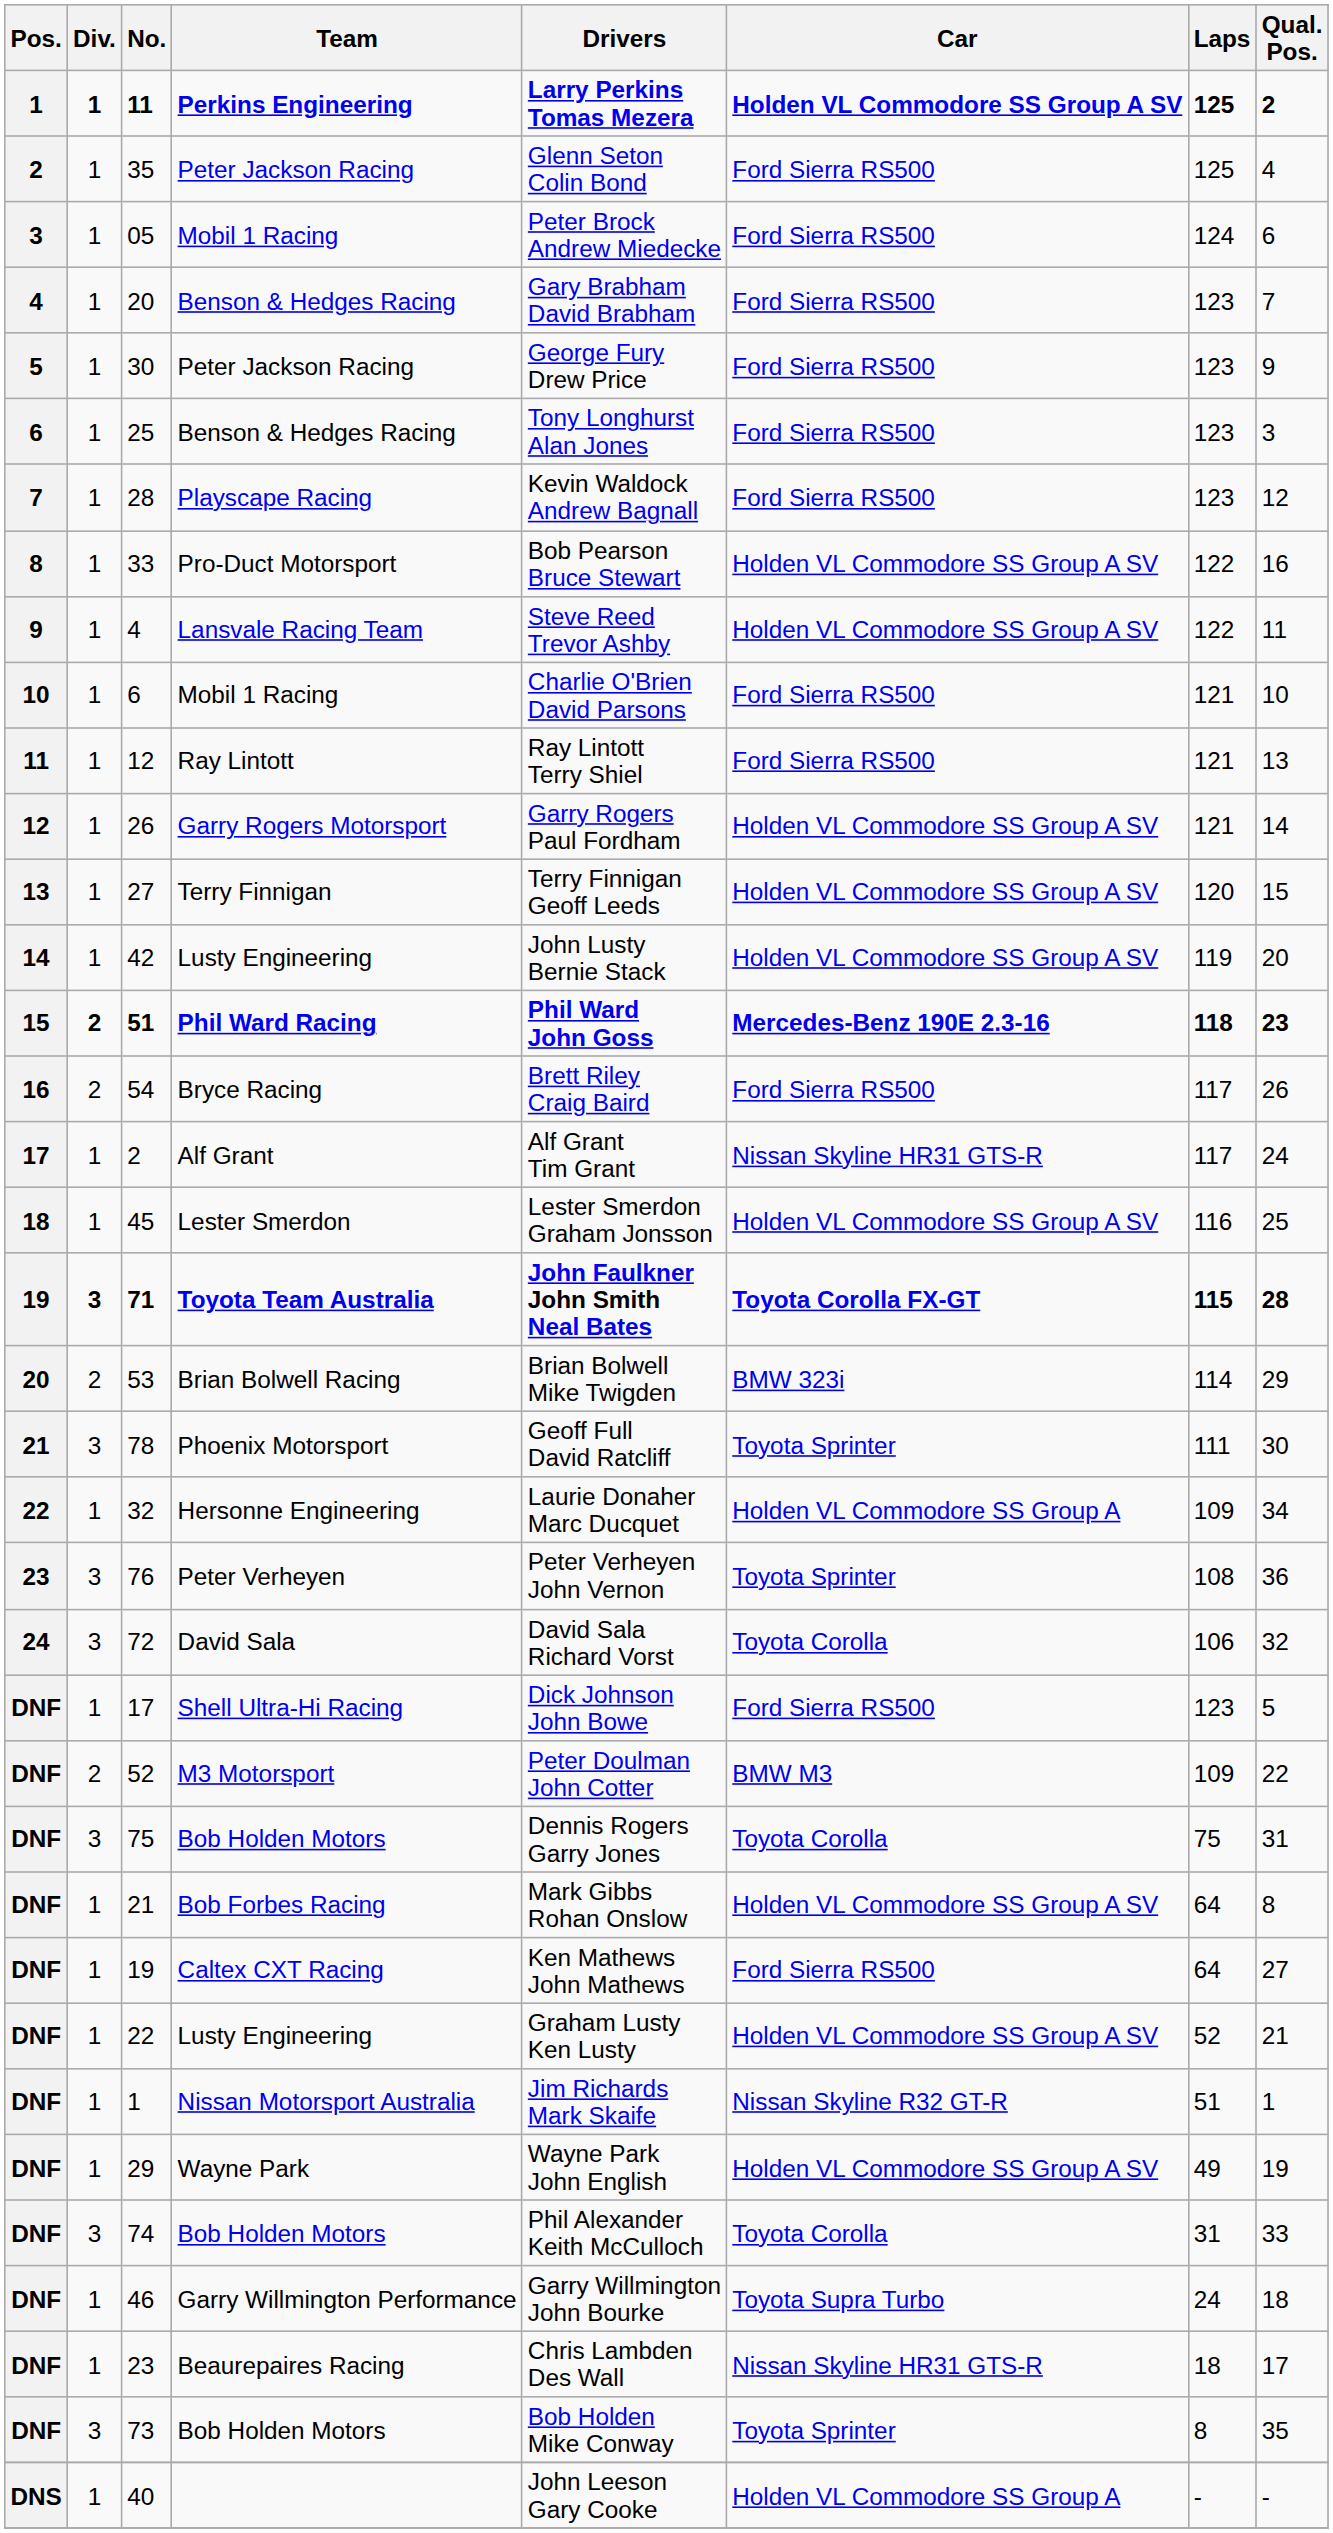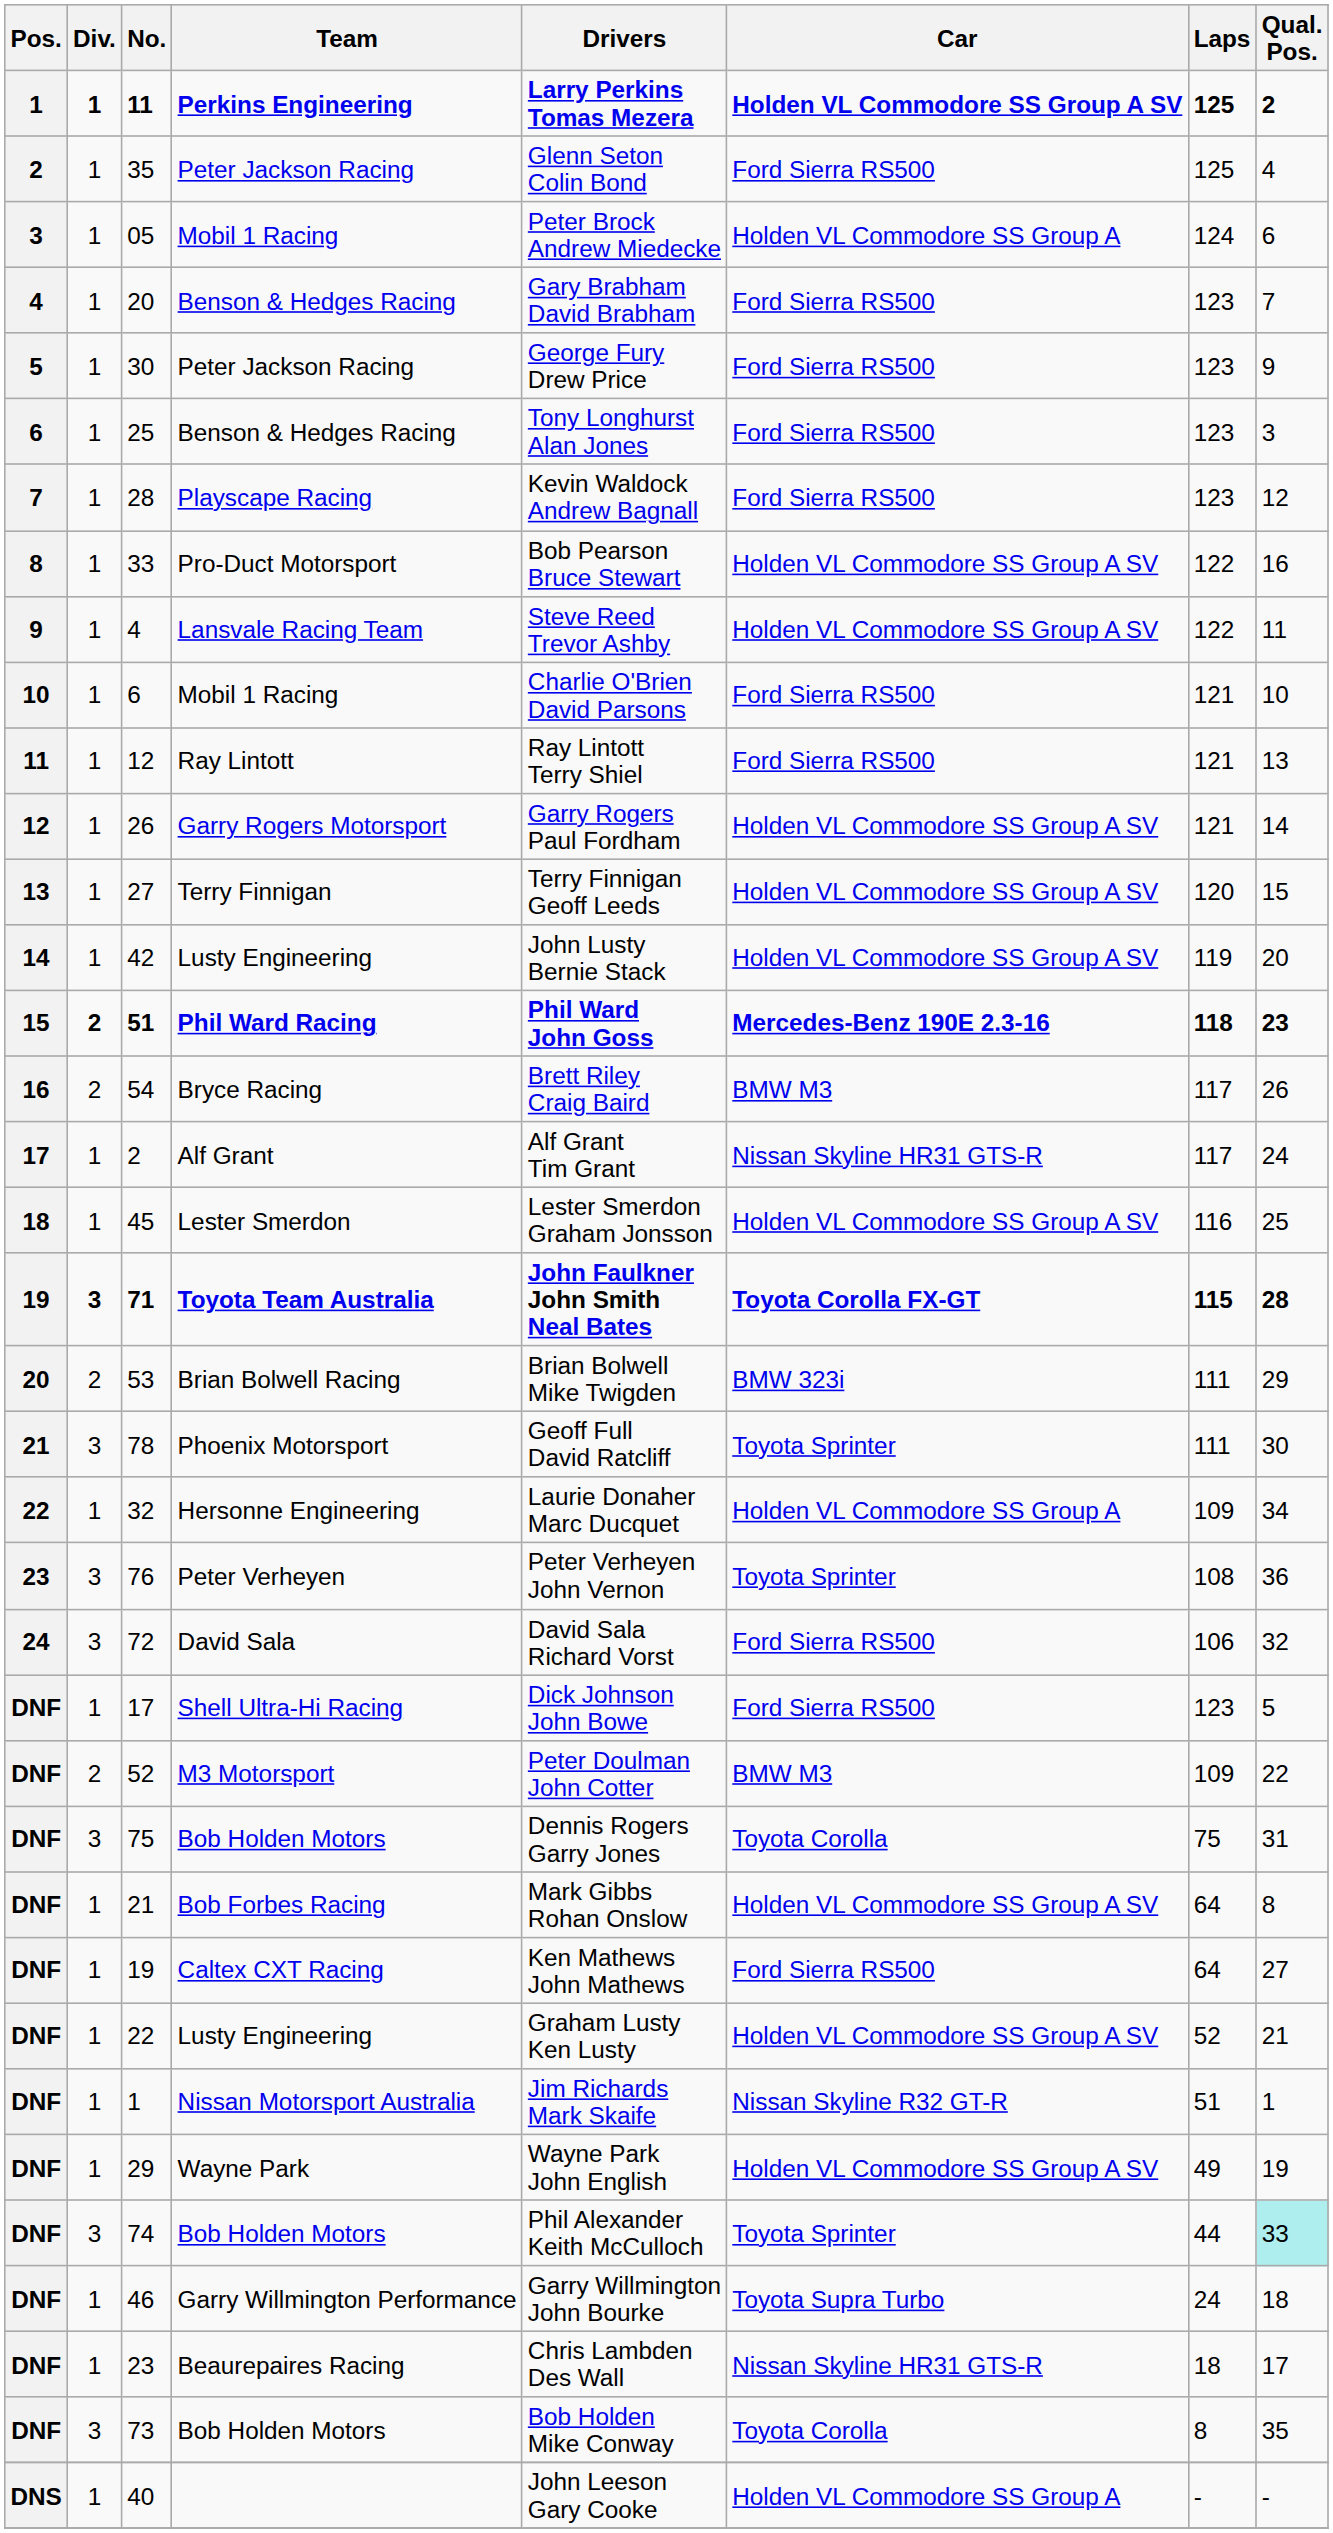05 | Car: Ford Sierra RS500 -> Holden VL Commodore SS Group A
54 | Car: Ford Sierra RS500 -> BMW M3
53 | Laps: 114 -> 111
72 | Car: Toyota Corolla -> Ford Sierra RS500
74 | Car: Toyota Corolla -> Toyota Sprinter
74 | Laps: 31 -> 44
74 | Qual. Pos.: no background -> paleturquoise background
73 | Car: Toyota Sprinter -> Toyota Corolla
